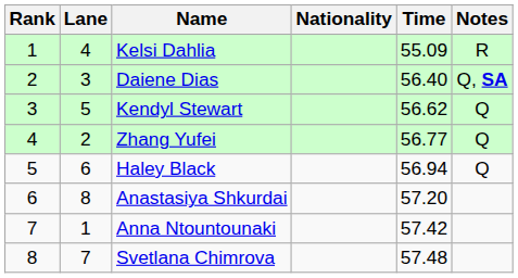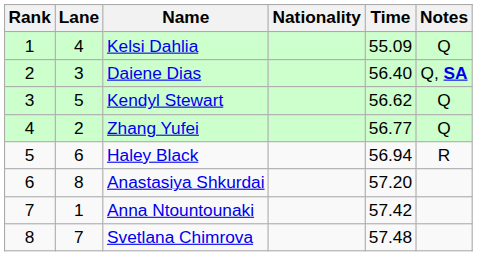Kelsi Dahlia | Notes: R -> Q
Haley Black | Notes: Q -> R
